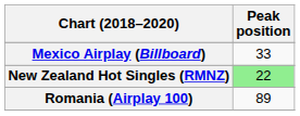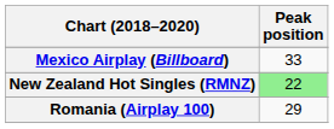Romania (Airplay 100) | Peak position: 89 -> 29
